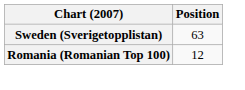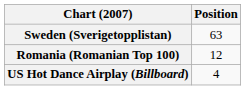+ row: US Hot Dance Airplay (Billboard) | 4
